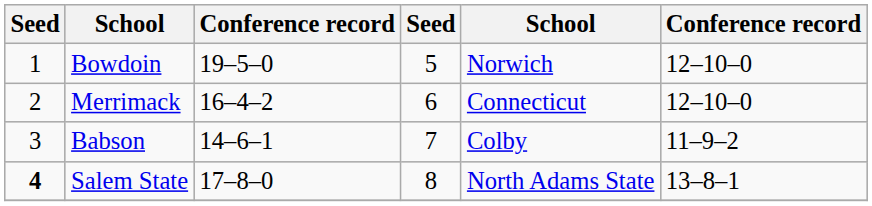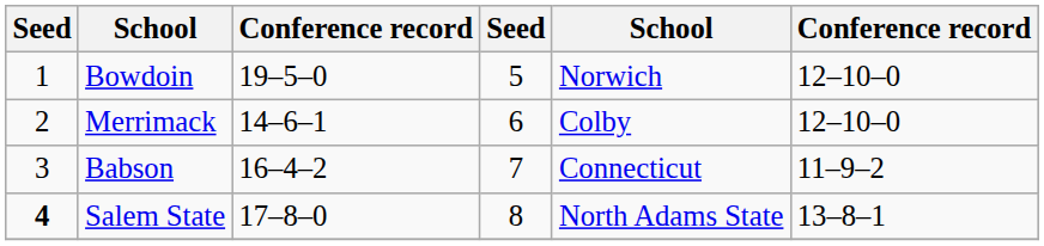Merrimack | column 3: 16–4–2 -> 14–6–1
Merrimack | column 5: Connecticut -> Colby
Babson | column 3: 14–6–1 -> 16–4–2
Babson | column 5: Colby -> Connecticut
